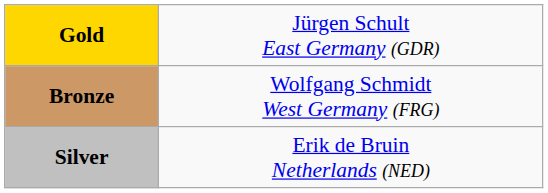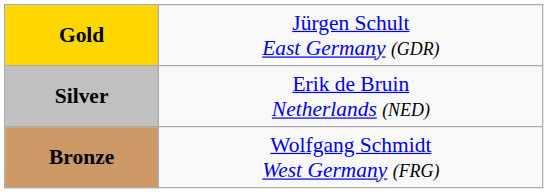rows swapped: Silver <-> Bronze
